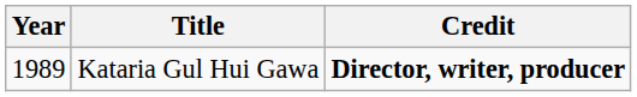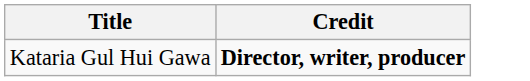- column: Year | 1989
